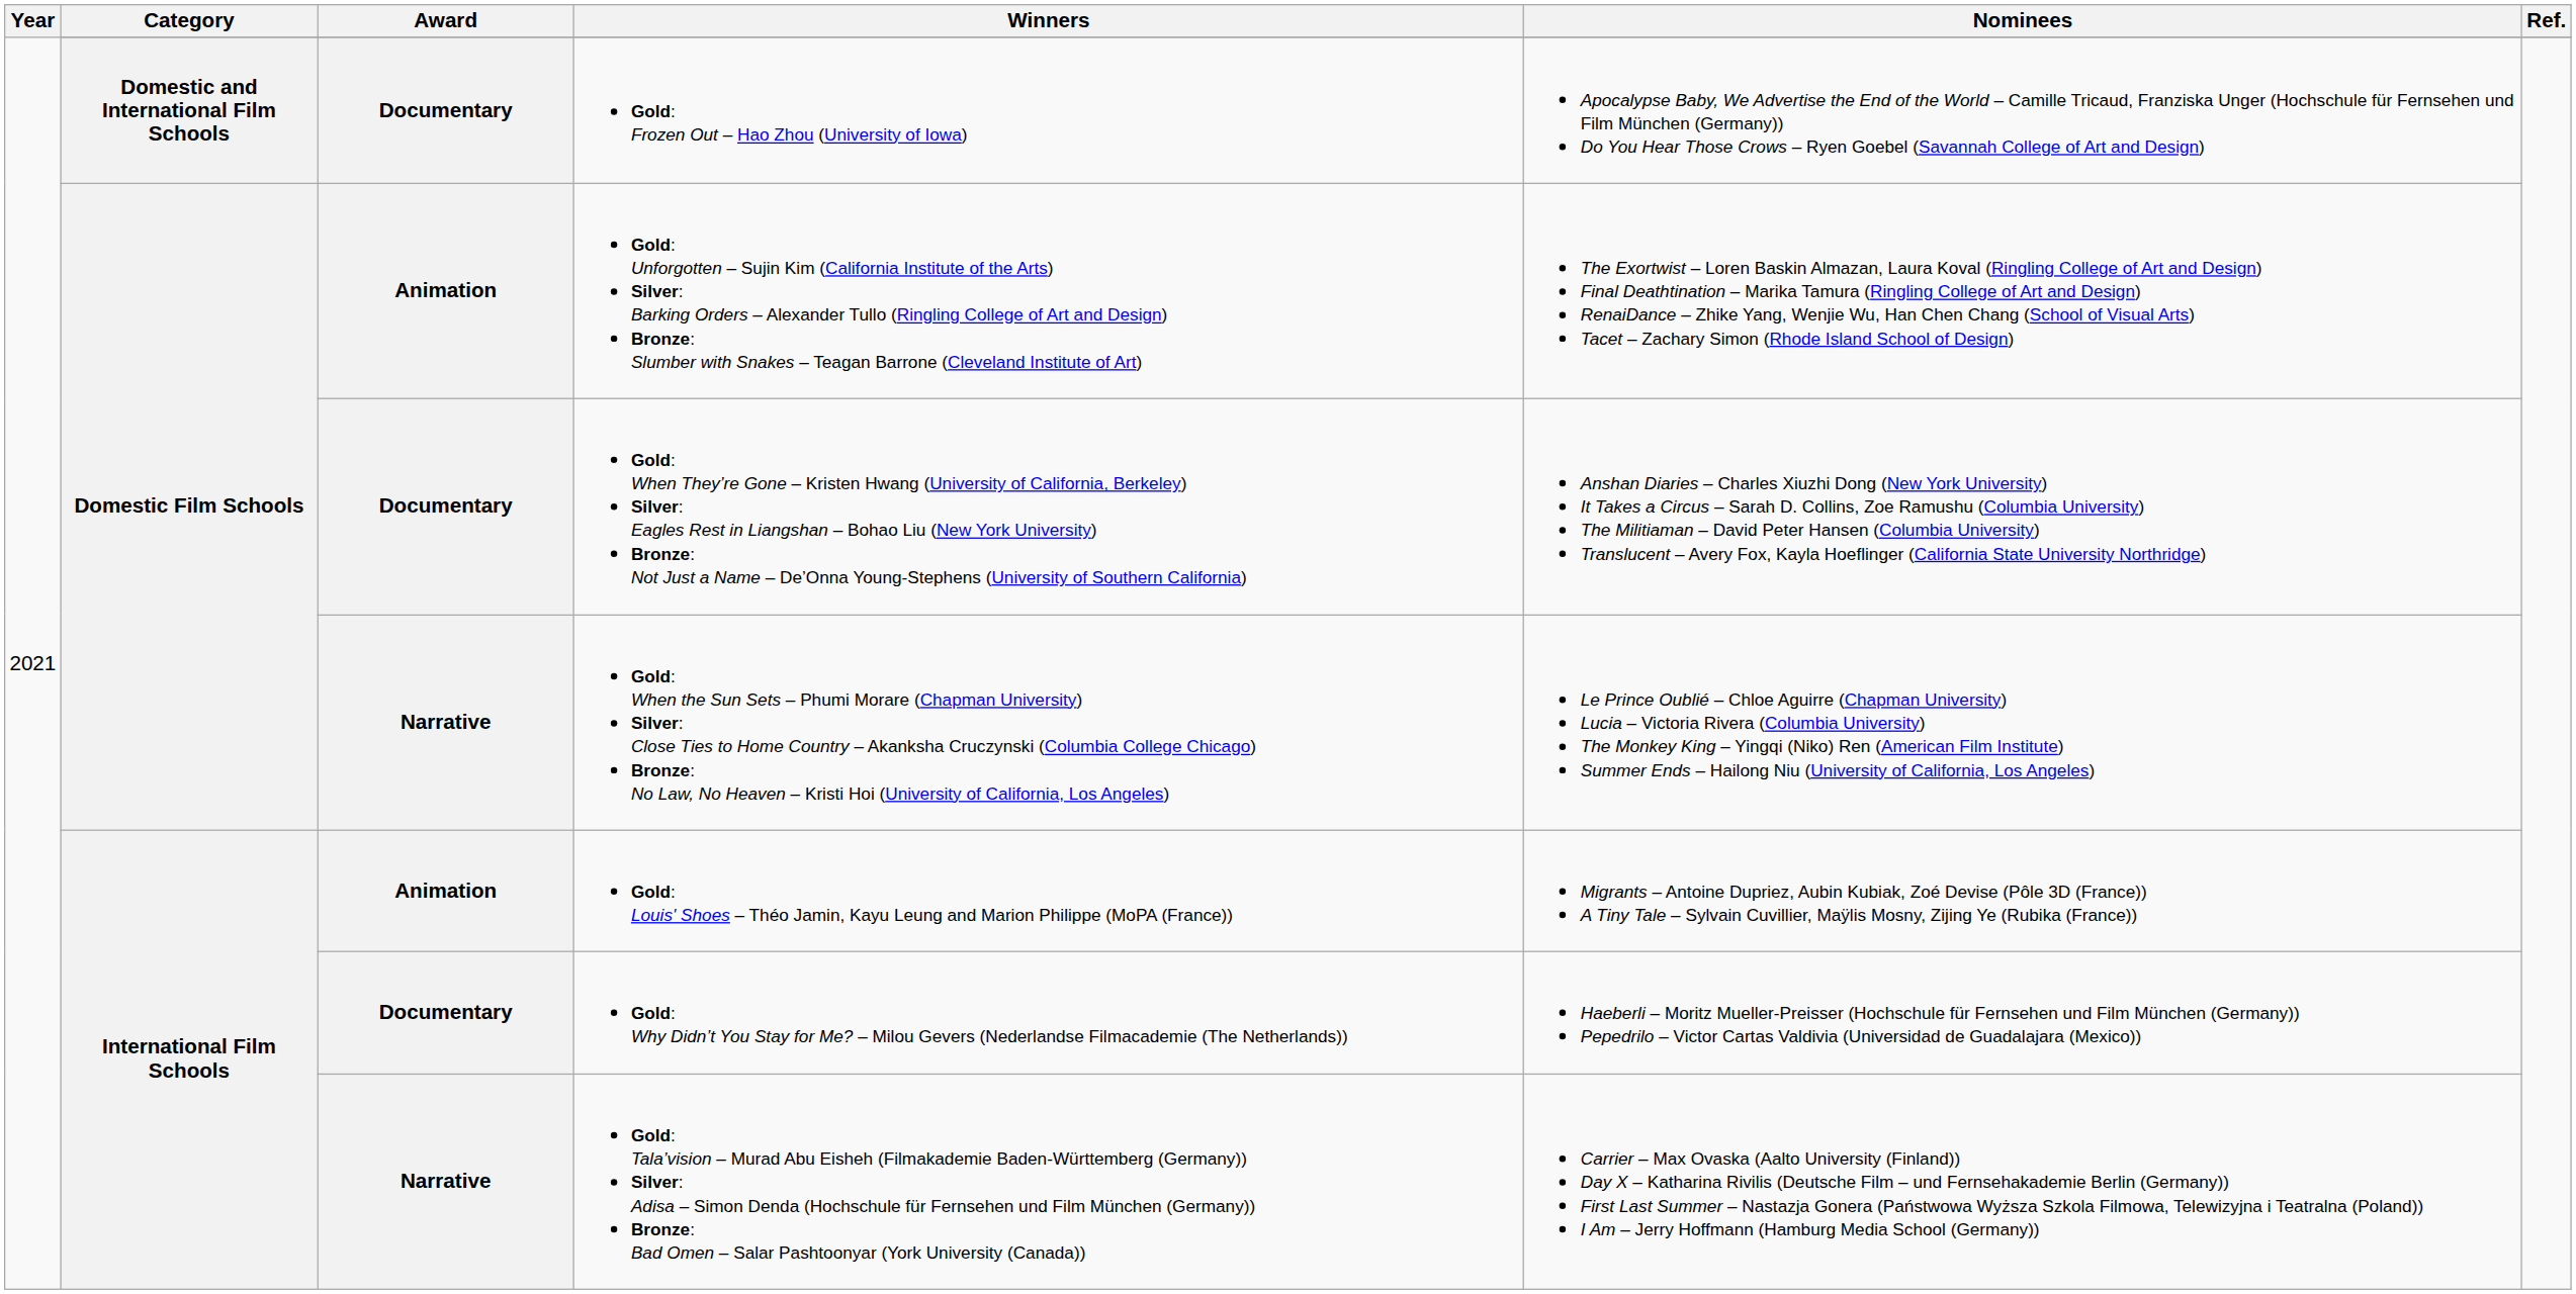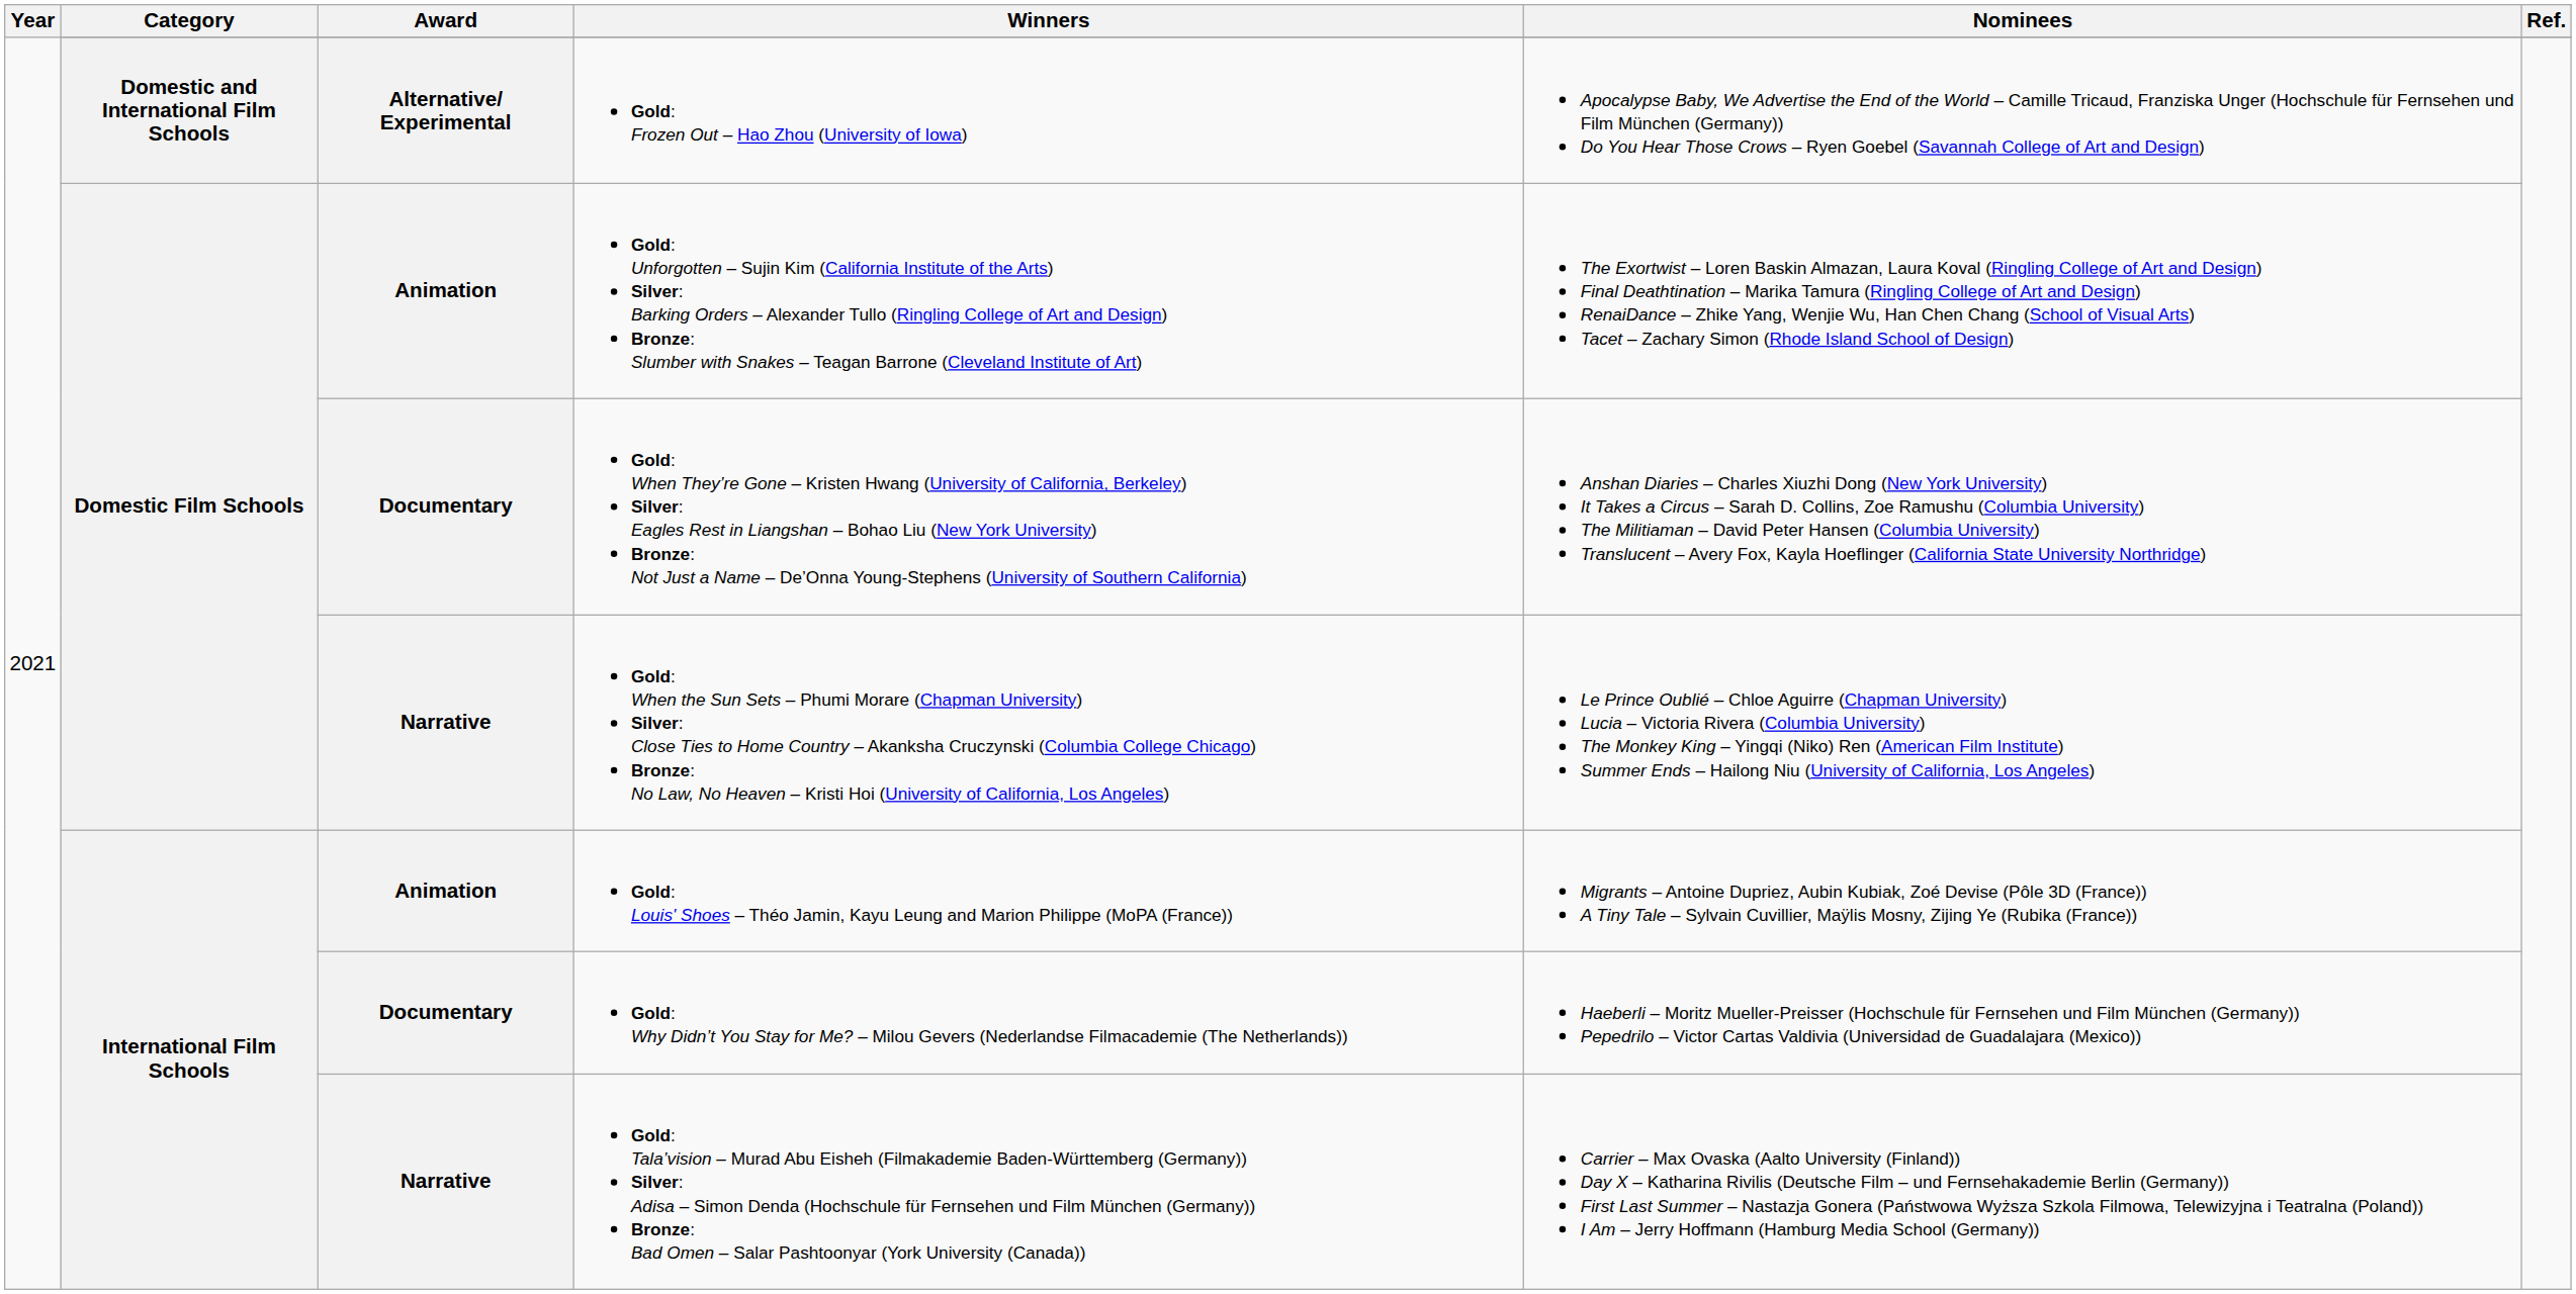Gold: Frozen Out – Hao Zhou (University of Iowa) | Award: Documentary -> Alternative/ Experimental
